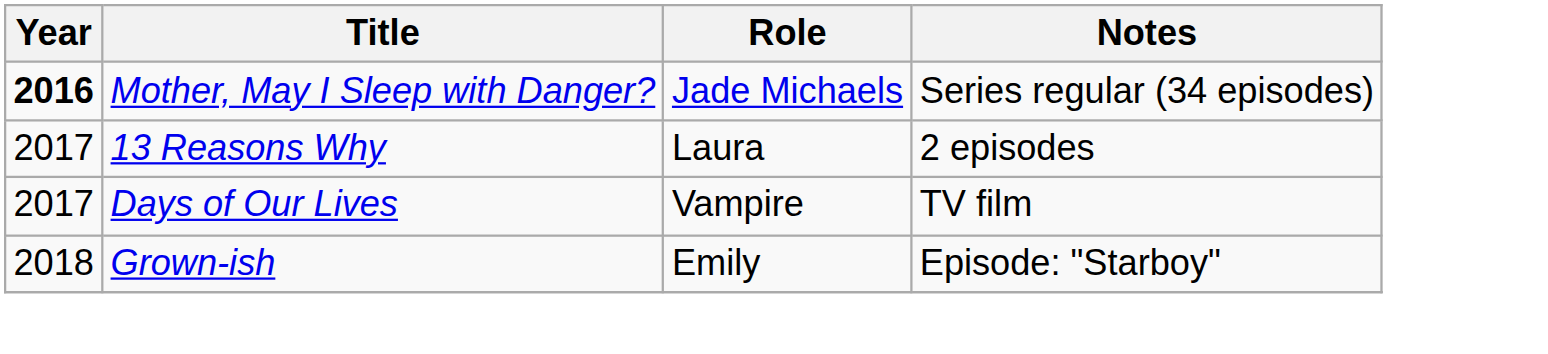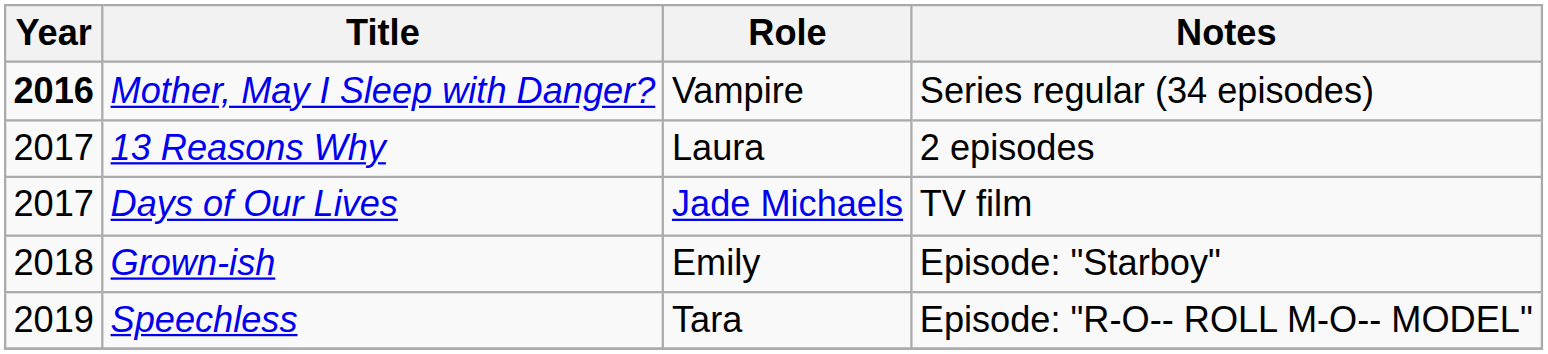Mother, May I Sleep with Danger? | Role: Jade Michaels -> Vampire
Days of Our Lives | Role: Vampire -> Jade Michaels
+ row: 2019 | Speechless | Tara | Episode: "R-O-- ROLL M-O-- MODEL"
